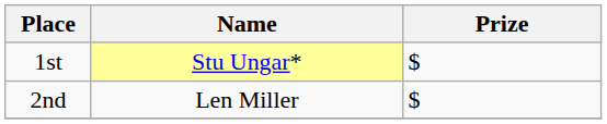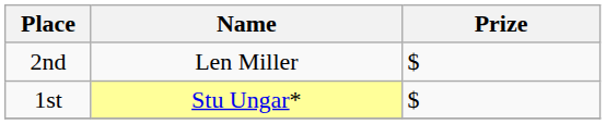rows swapped: 1st <-> 2nd
